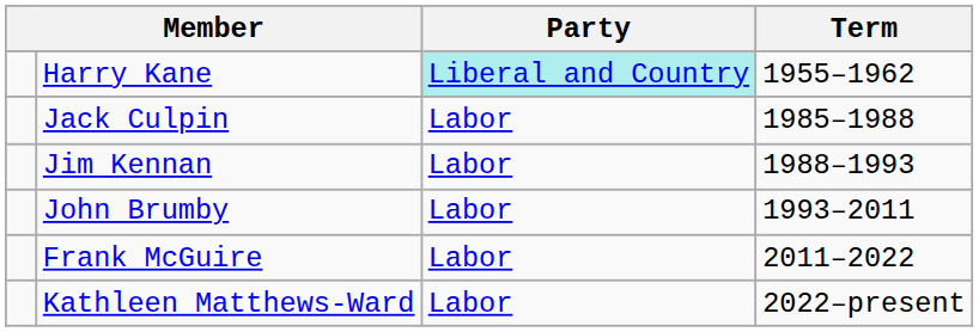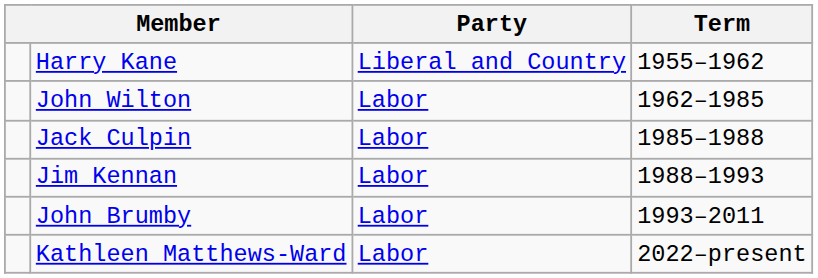Harry Kane | Party: paleturquoise background -> no background
+ row: John Wilton | Labor | 1962–1985
- row: Frank McGuire | Labor | 2011–2022
